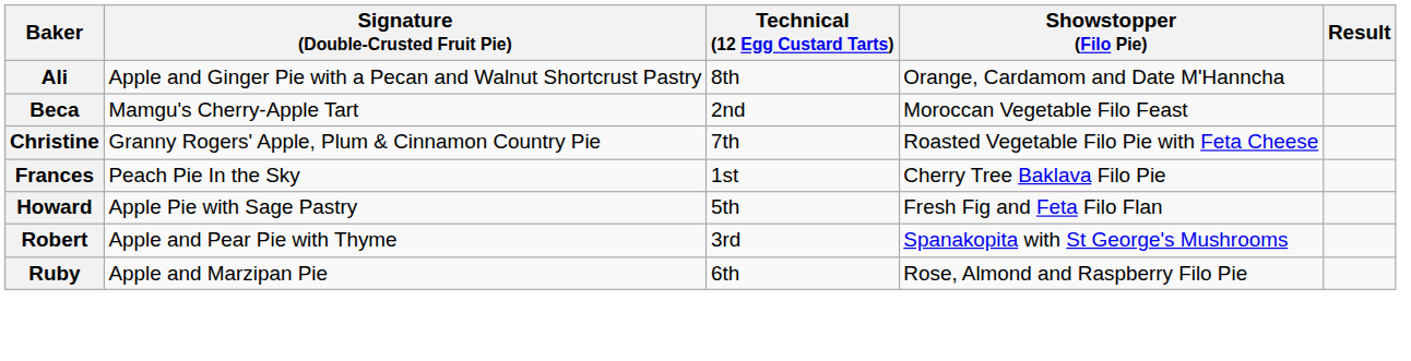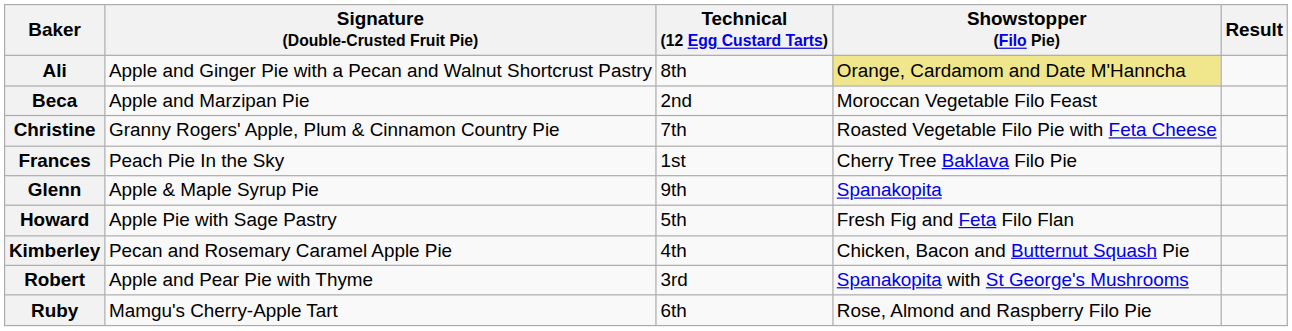Ali | Showstopper (Filo Pie): no background -> khaki background
Beca | Signature (Double-Crusted Fruit Pie): Mamgu's Cherry-Apple Tart -> Apple and Marzipan Pie
+ row: Glenn | Apple & Maple Syrup Pie | 9th | Spanakopita
+ row: Kimberley | Pecan and Rosemary Caramel Apple Pie | 4th | Chicken, Bacon and Butternut Squash Pie
Ruby | Signature (Double-Crusted Fruit Pie): Apple and Marzipan Pie -> Mamgu's Cherry-Apple Tart
